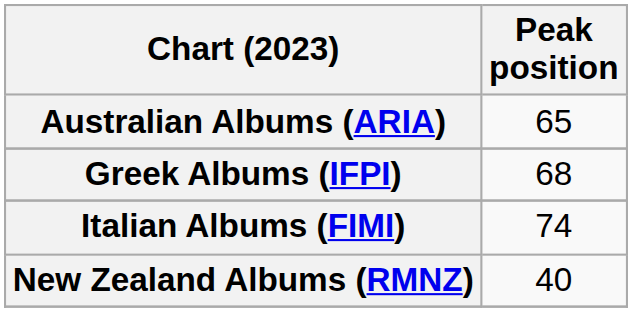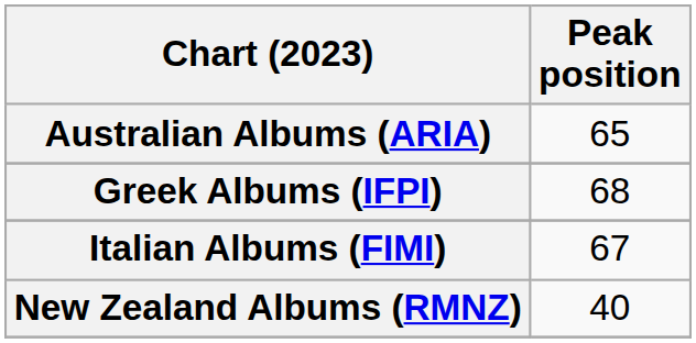Italian Albums (FIMI) | Peak position: 74 -> 67
